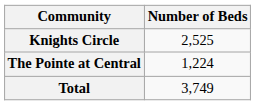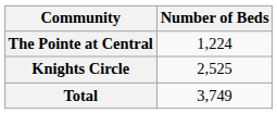rows swapped: Knights Circle <-> The Pointe at Central
